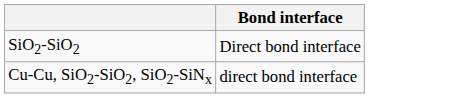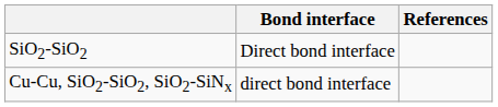+ column: References
